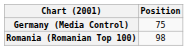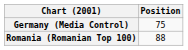Romania (Romanian Top 100) | Position: 98 -> 88
